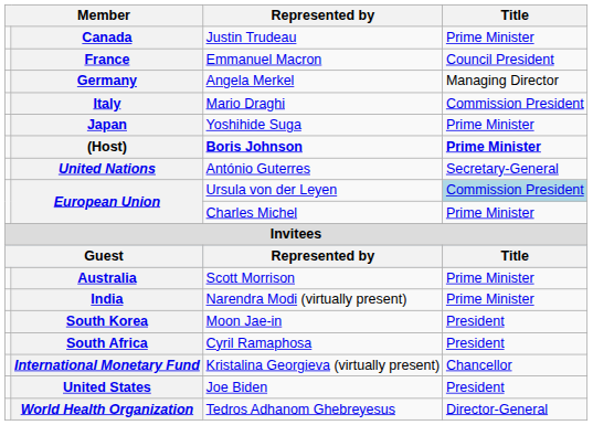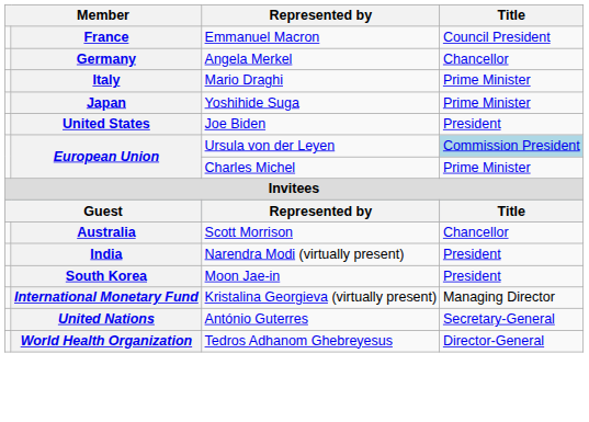- row: Canada | Justin Trudeau | Prime Minister
Germany | Title: Managing Director -> Chancellor
Italy | Title: Commission President -> Prime Minister
- row: (Host) | Boris Johnson | Prime Minister
rows swapped: United States <-> United Nations
Australia | Title: Prime Minister -> Chancellor
India | Title: Prime Minister -> President
- row: South Africa | Cyril Ramaphosa | President
International Monetary Fund | Title: Chancellor -> Managing Director
